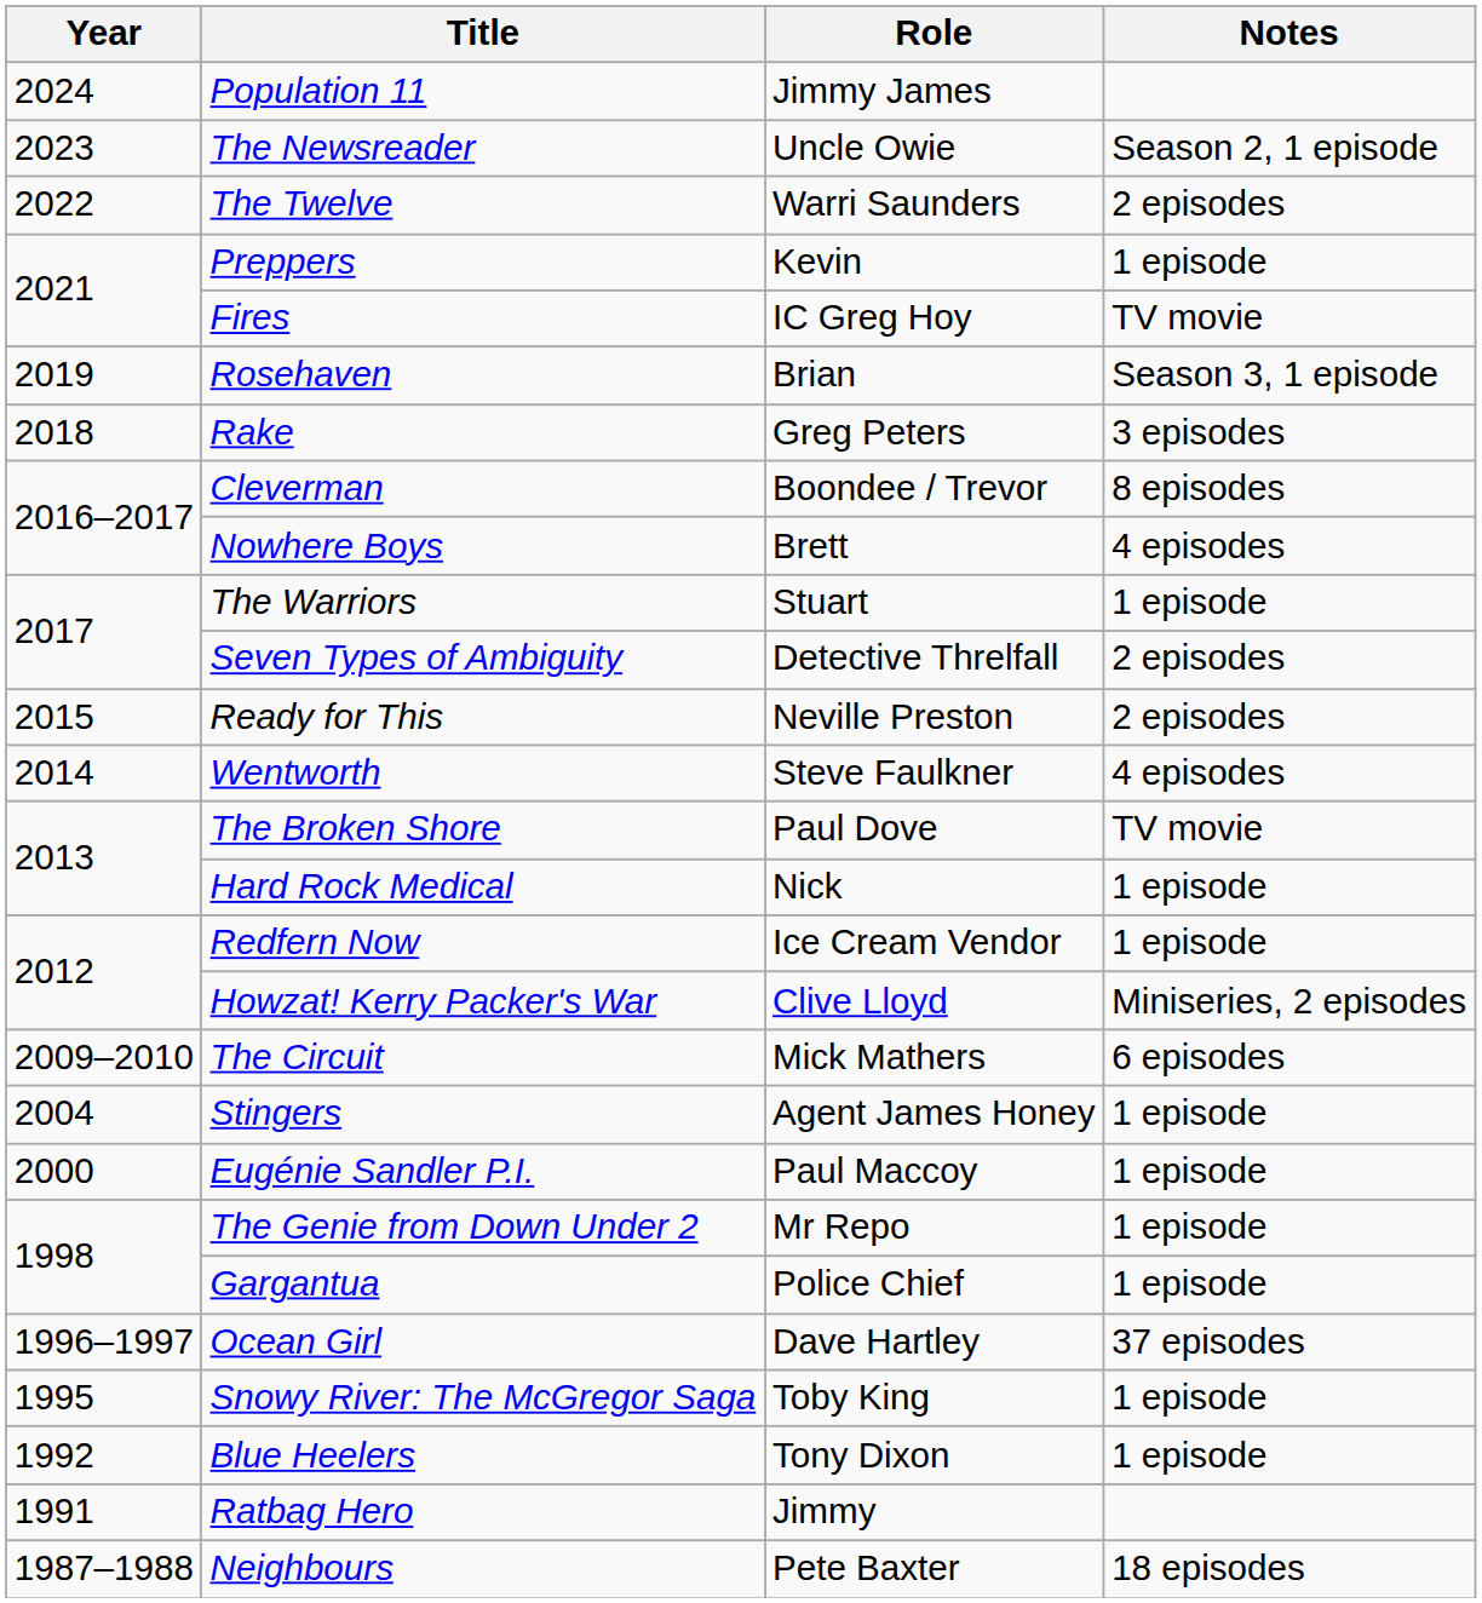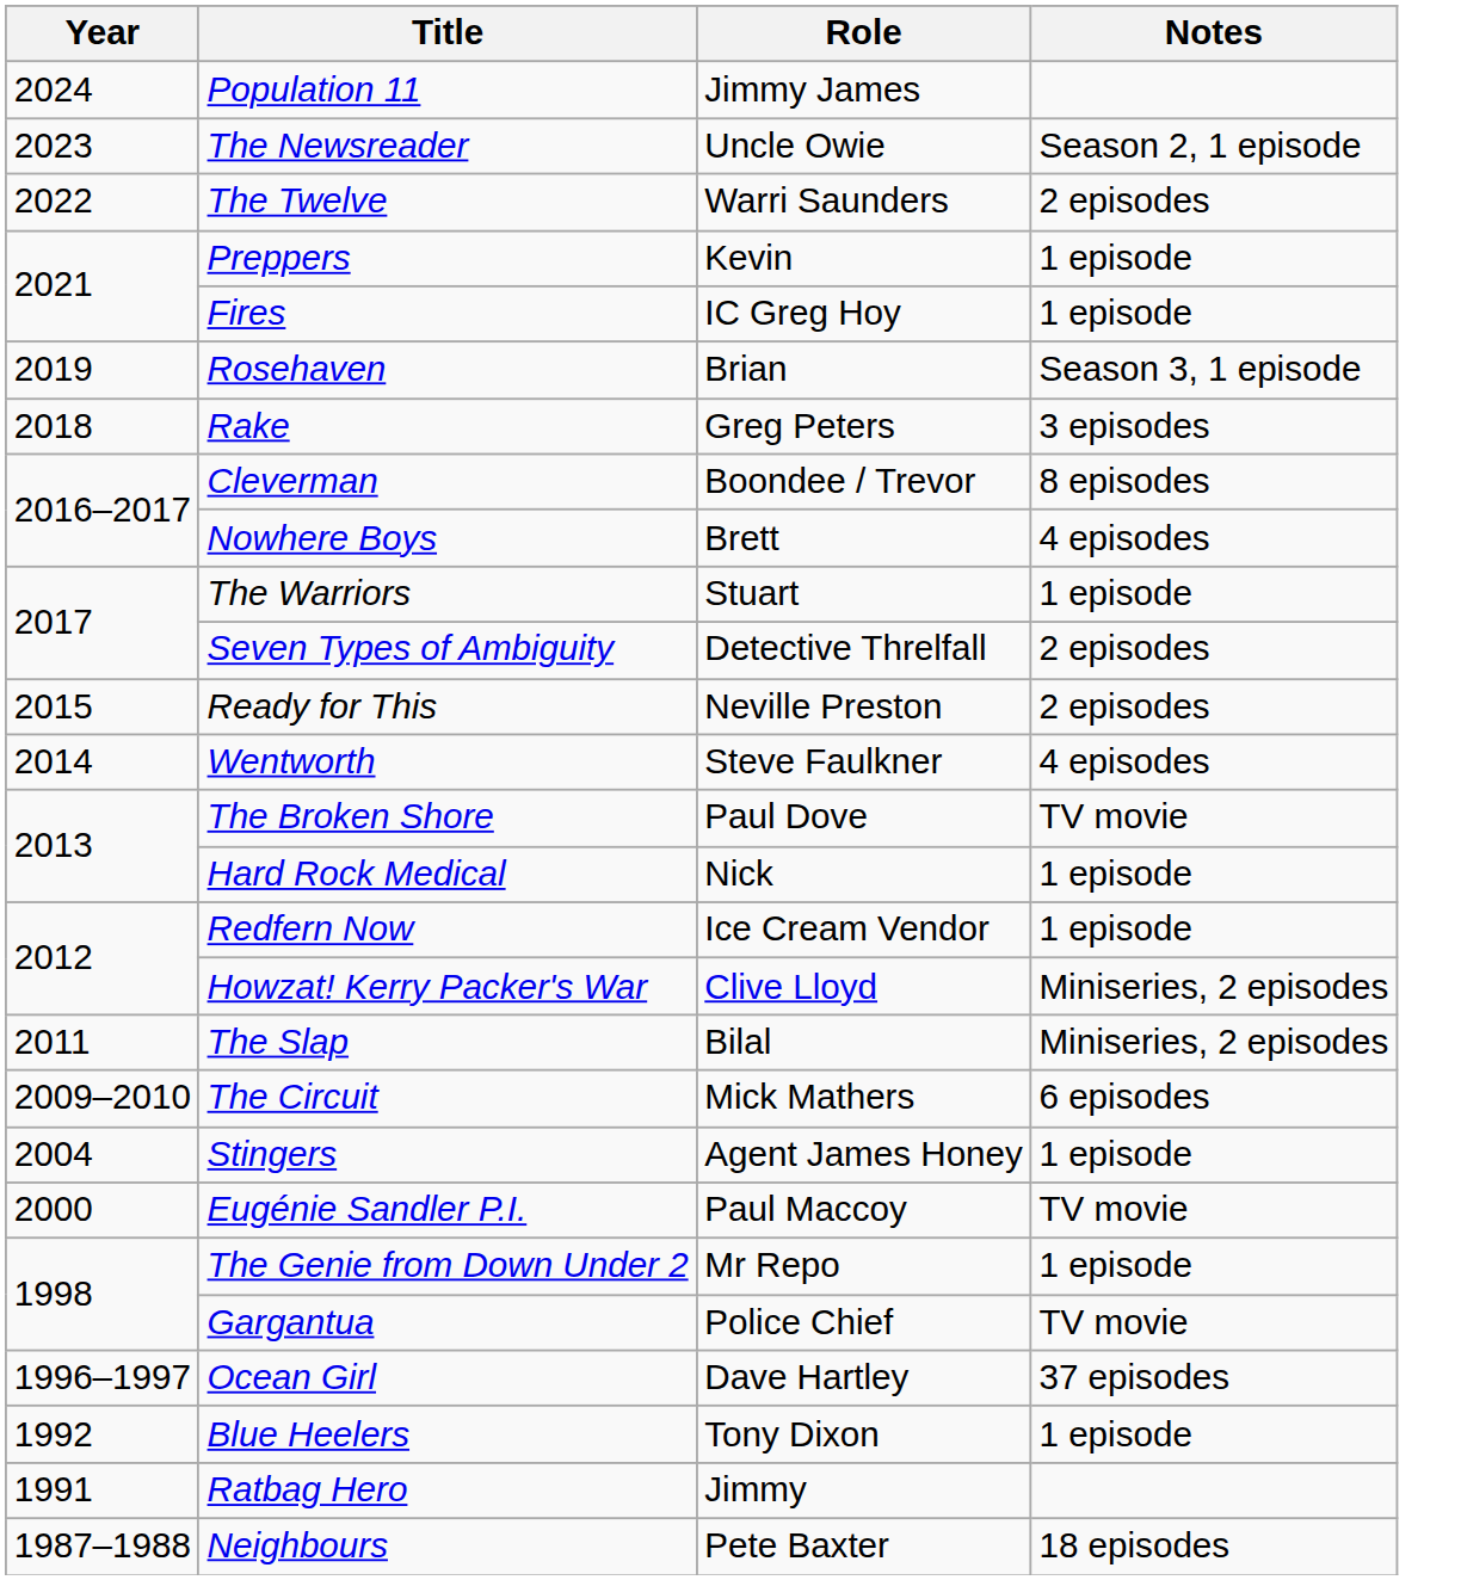Fires | Notes: TV movie -> 1 episode
+ row: 2011 | The Slap | Bilal | Miniseries, 2 episodes
Eugénie Sandler P.I. | Notes: 1 episode -> TV movie
Gargantua | Notes: 1 episode -> TV movie
- row: 1995 | Snowy River: The McGregor Saga | Toby King | 1 episode
